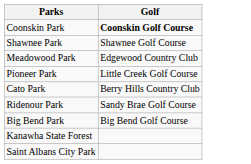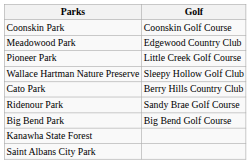Coonskin Park | Golf: bold -> normal
- row: Shawnee Park | Shawnee Golf Course
+ row: Wallace Hartman Nature Preserve | Sleepy Hollow Golf Club
